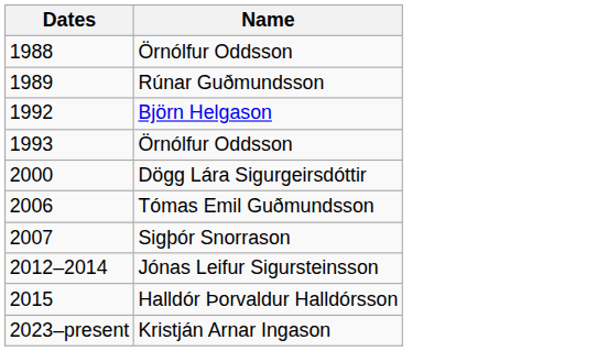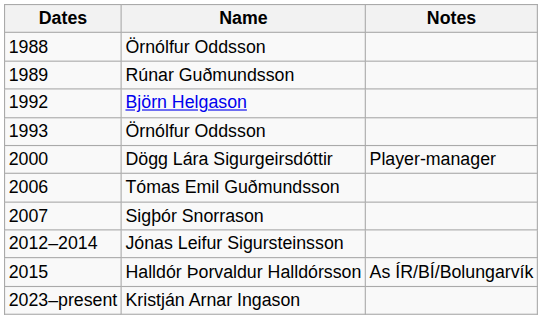+ column: Notes | Player-manager | As ÍR/BÍ/Bolungarvík
